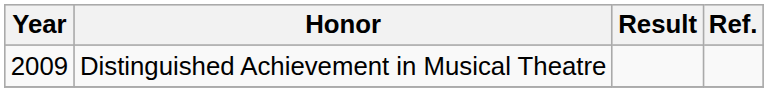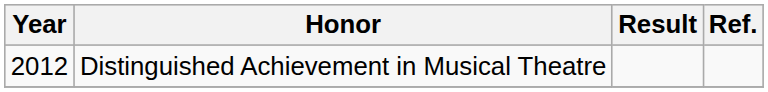Distinguished Achievement in Musical Theatre | Year: 2009 -> 2012
